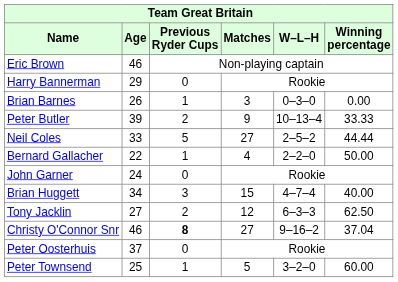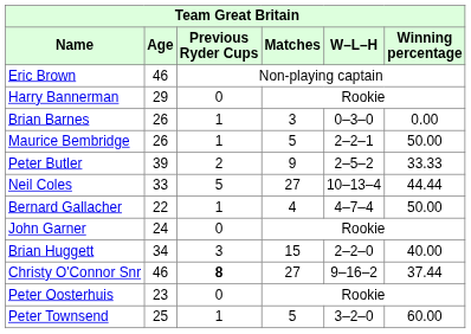+ row: Maurice Bembridge | 26 | 1 | 5 | 2–2–1 | 50.00
Peter Butler | W–L–H: 10–13–4 -> 2–5–2
Neil Coles | W–L–H: 2–5–2 -> 10–13–4
Bernard Gallacher | W–L–H: 2–2–0 -> 4–7–4
Brian Huggett | W–L–H: 4–7–4 -> 2–2–0
- row: Tony Jacklin | 27 | 2 | 12 | 6–3–3 | 62.50
Christy O'Connor Snr | Winning percentage: 37.04 -> 37.44
Peter Oosterhuis | Age: 37 -> 23
